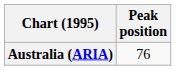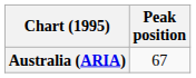Australia (ARIA) | Peak position: 76 -> 67
